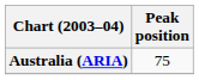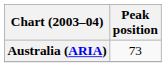Australia (ARIA) | Peak position: 75 -> 73
